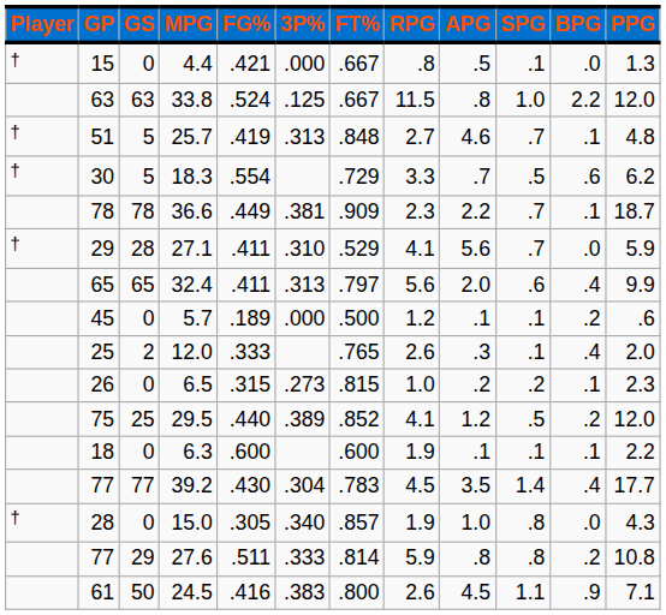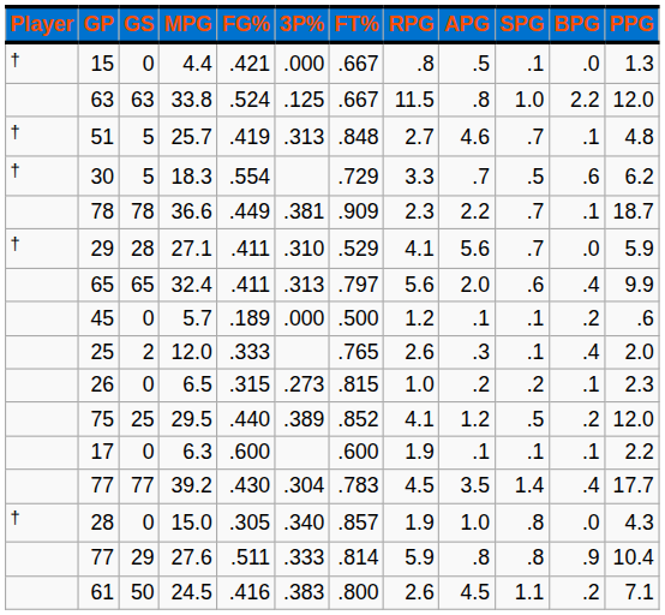6.3 | GP: 18 -> 17
27.6 | BPG: .2 -> .9
27.6 | PPG: 10.8 -> 10.4
24.5 | BPG: .9 -> .2
